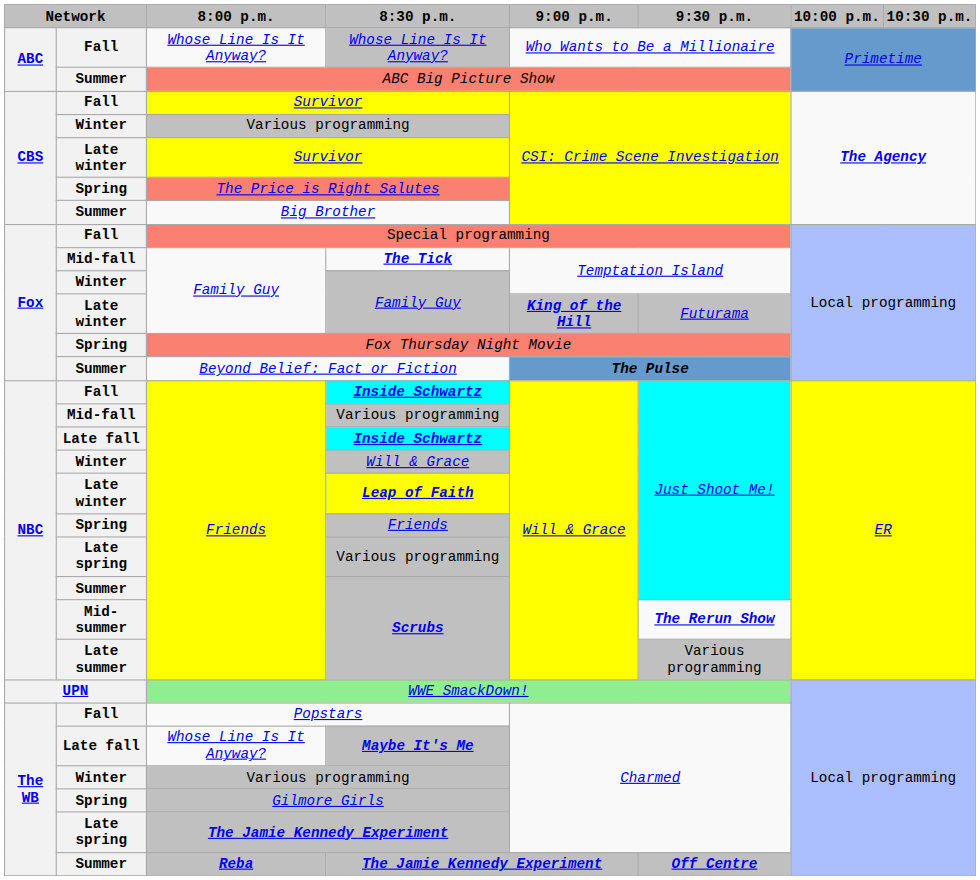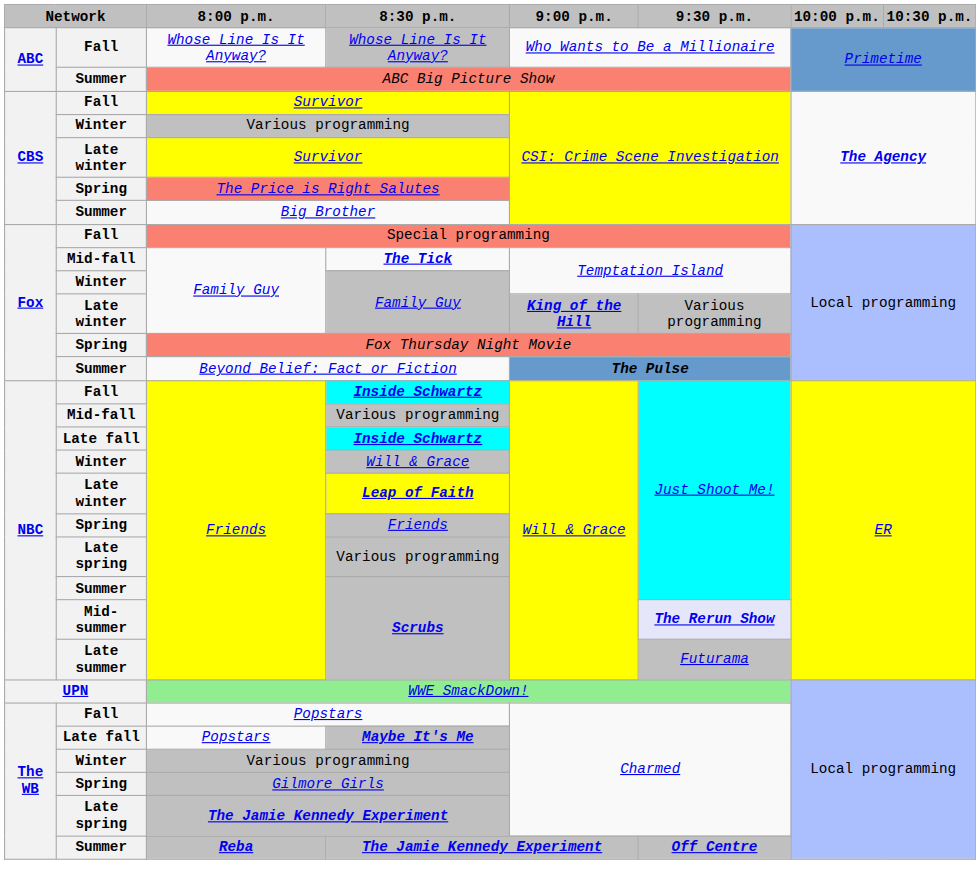Late winter / Family Guy | 9:30 p.m.: Futurama -> Various programming
Mid-summer / Scrubs | 9:30 p.m.: no background -> lavender background
Late summer / Scrubs | 9:30 p.m.: Various programming -> Futurama
Maybe It's Me | 8:00 p.m.: Whose Line Is It Anyway? -> Popstars
